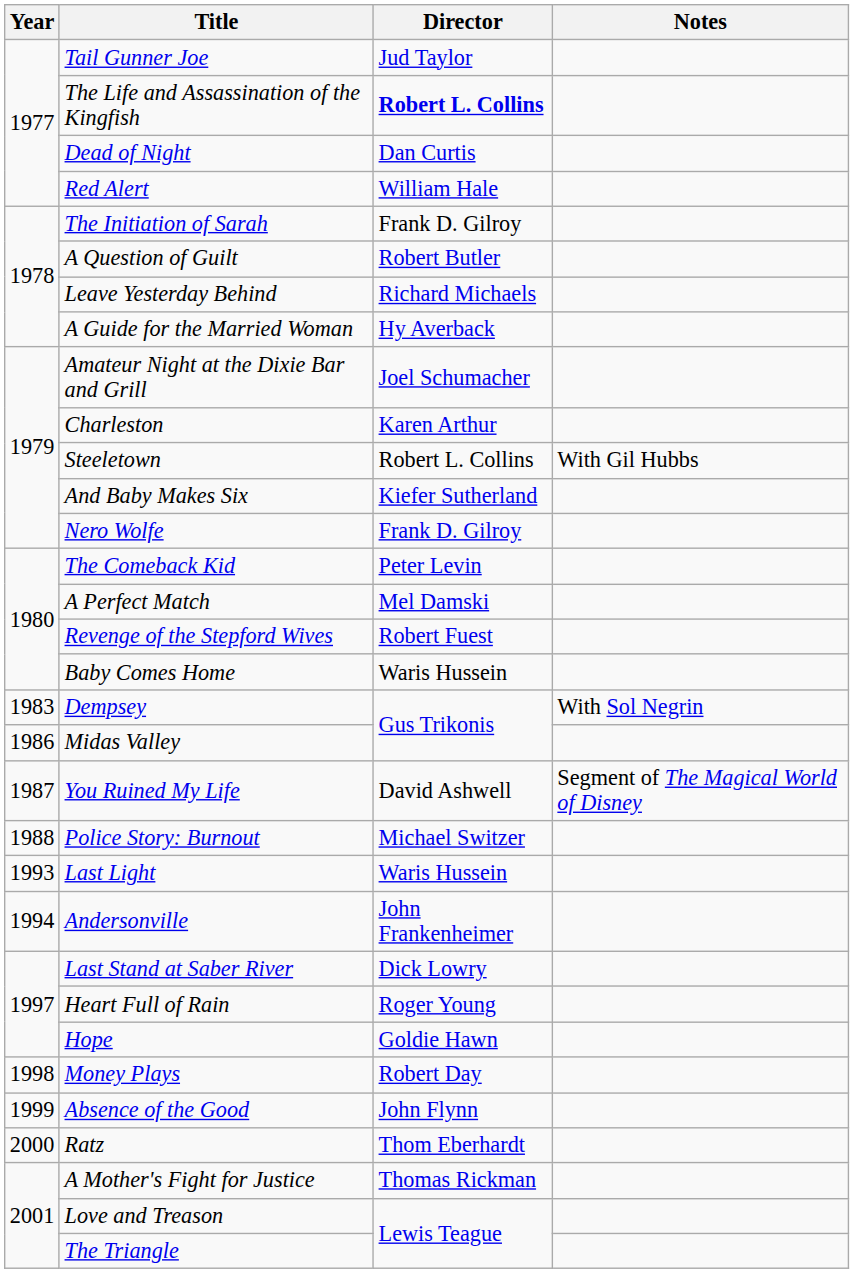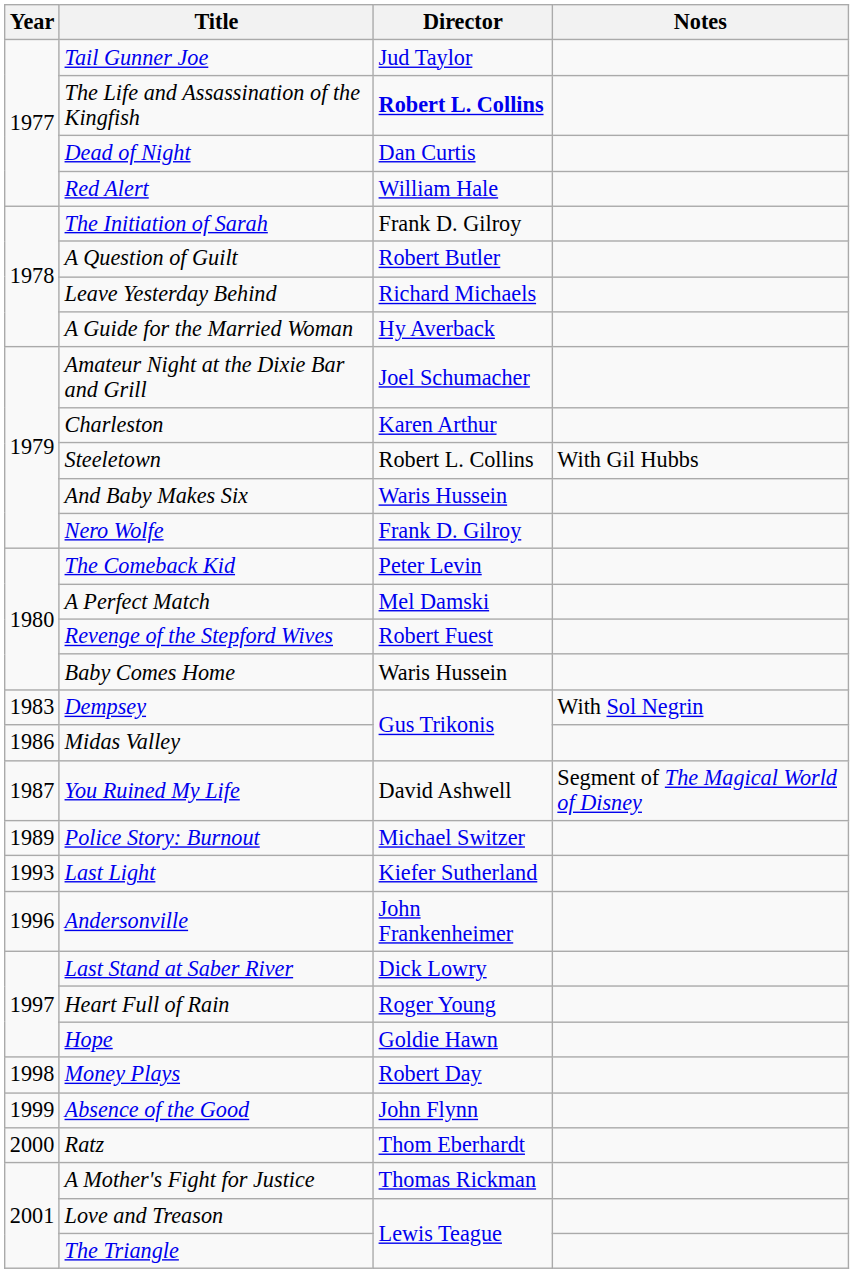And Baby Makes Six | Director: Kiefer Sutherland -> Waris Hussein
Police Story: Burnout | Year: 1988 -> 1989
Last Light | Director: Waris Hussein -> Kiefer Sutherland
Andersonville | Year: 1994 -> 1996
